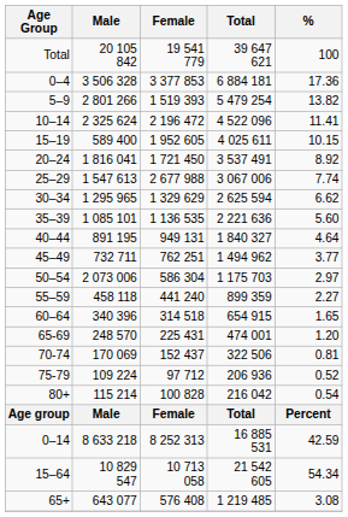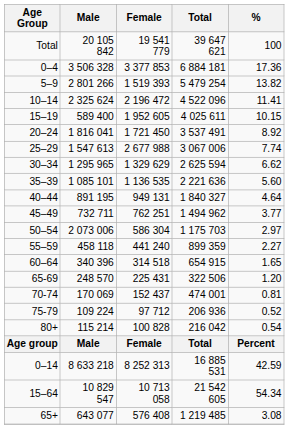65-69 | Total: 474 001 -> 322 506
70-74 | Total: 322 506 -> 474 001
